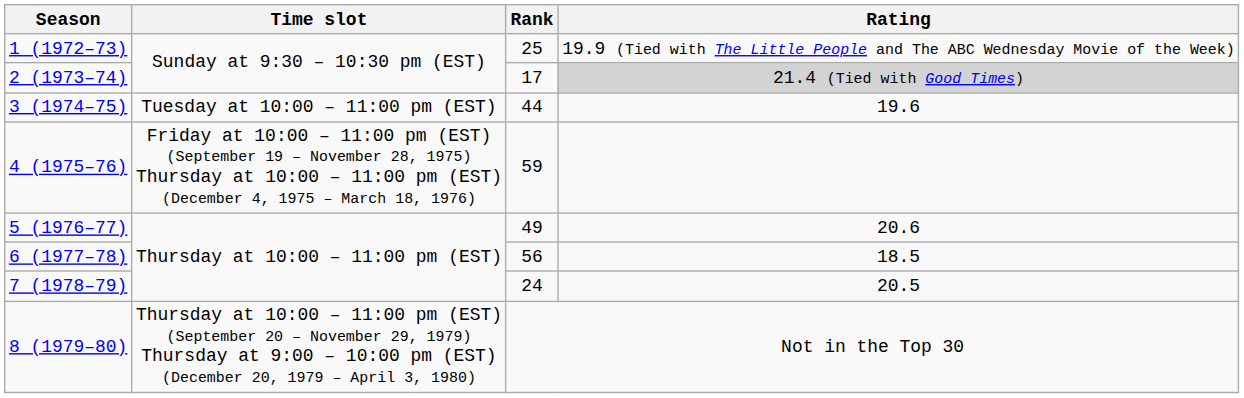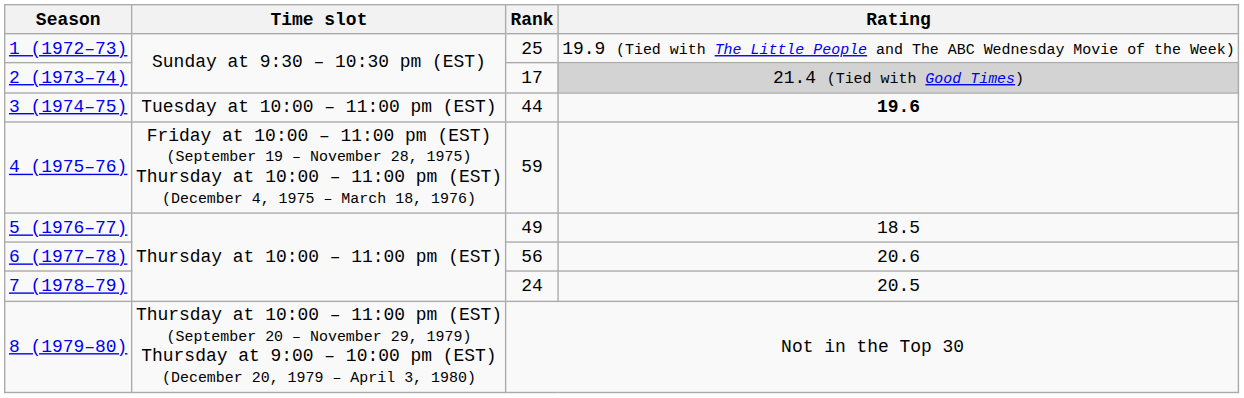3 (1974–75) | Rating: normal -> bold
5 (1976–77) | Rating: 20.6 -> 18.5
6 (1977–78) | Rating: 18.5 -> 20.6
